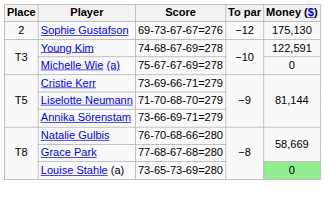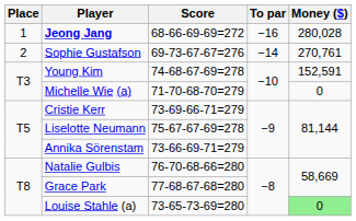+ row: 1 | Jeong Jang | 68-66-69-69=272 | −16 | 280,028
Sophie Gustafson | To par: −12 -> −14
Sophie Gustafson | Money ($): 175,130 -> 270,761
Young Kim | Money ($): 122,591 -> 152,591
Michelle Wie (a) | Score: 75-67-67-69=278 -> 71-70-68-70=279
Liselotte Neumann | Score: 71-70-68-70=279 -> 75-67-67-69=278
